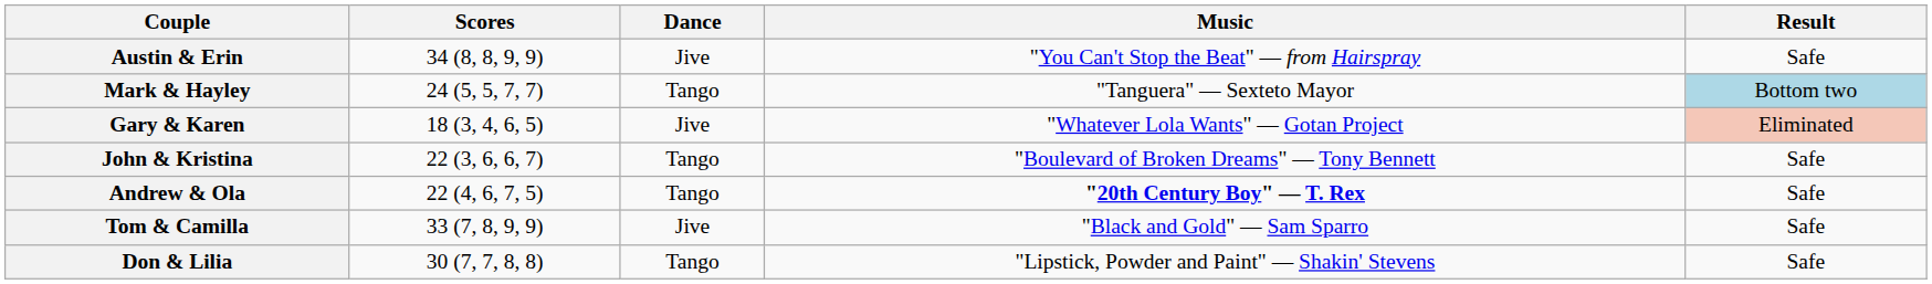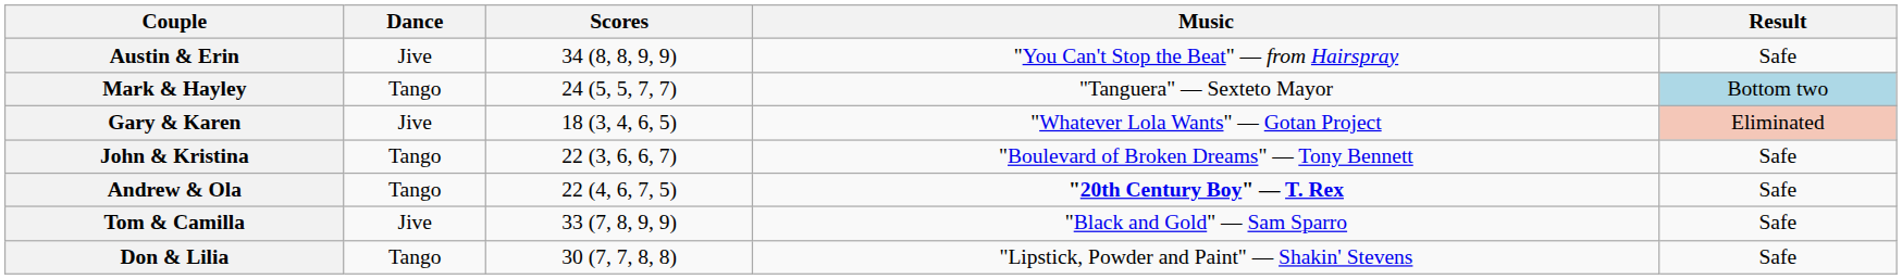columns swapped: Scores <-> Dance
